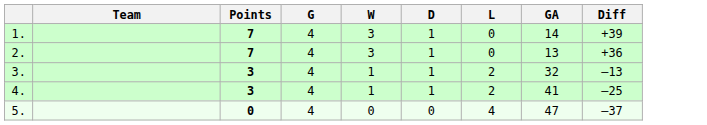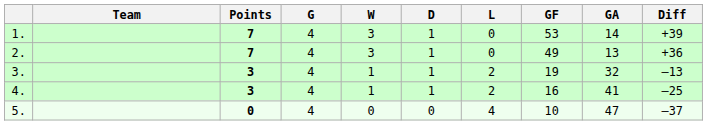+ column: GF | 53 | 49 | 19 | 16 | 10
